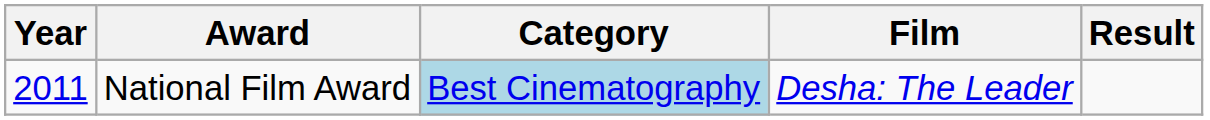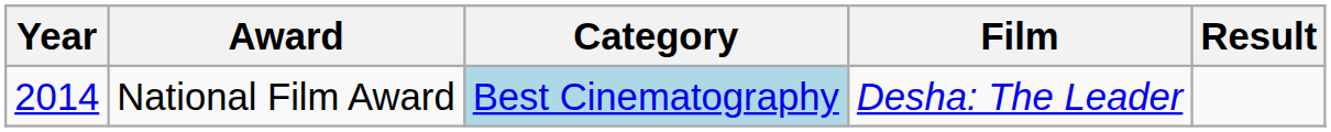National Film Award | Year: 2011 -> 2014
